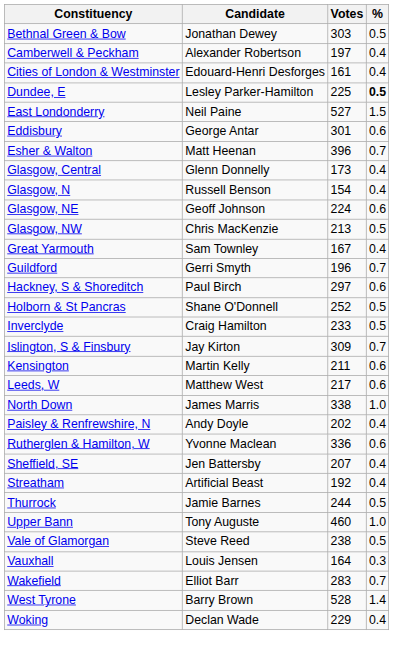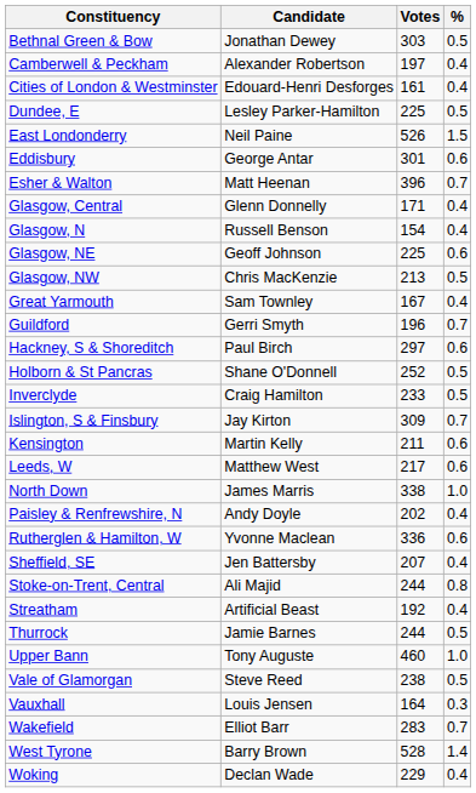Dundee, E | %: bold -> normal
East Londonderry | Votes: 527 -> 526
Glasgow, Central | Votes: 173 -> 171
Glasgow, NE | Votes: 224 -> 225
+ row: Stoke-on-Trent, Central | Ali Majid | 244 | 0.8
